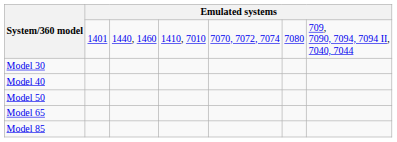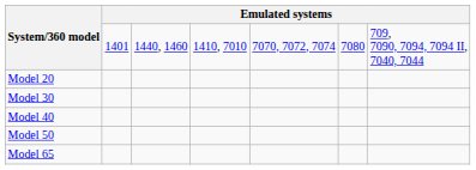+ row: Model 20
- row: Model 85
